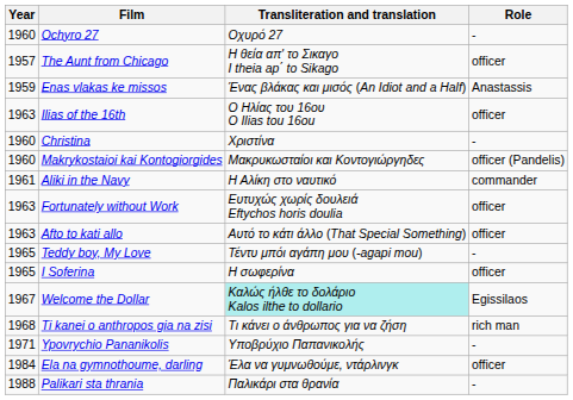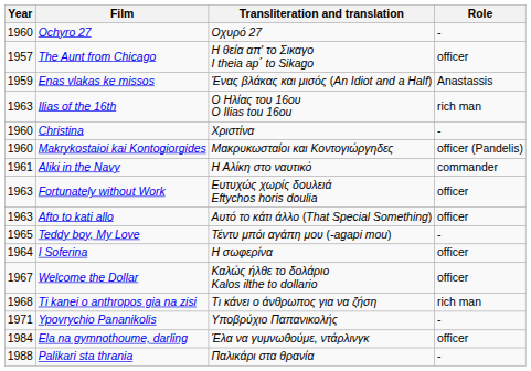Ilias of the 16th | Role: officer -> rich man
I Soferina | Year: 1965 -> 1964
Welcome the Dollar | Transliteration and translation: paleturquoise background -> no background
Welcome the Dollar | Role: Egissilaos -> officer
